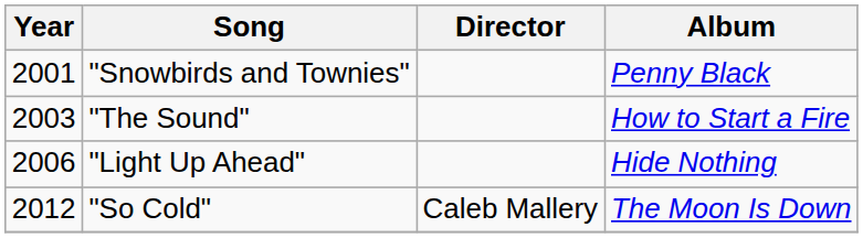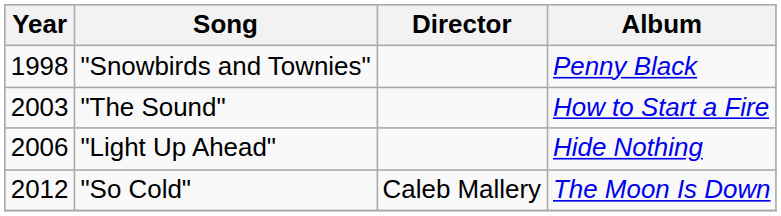"Snowbirds and Townies" | Year: 2001 -> 1998
